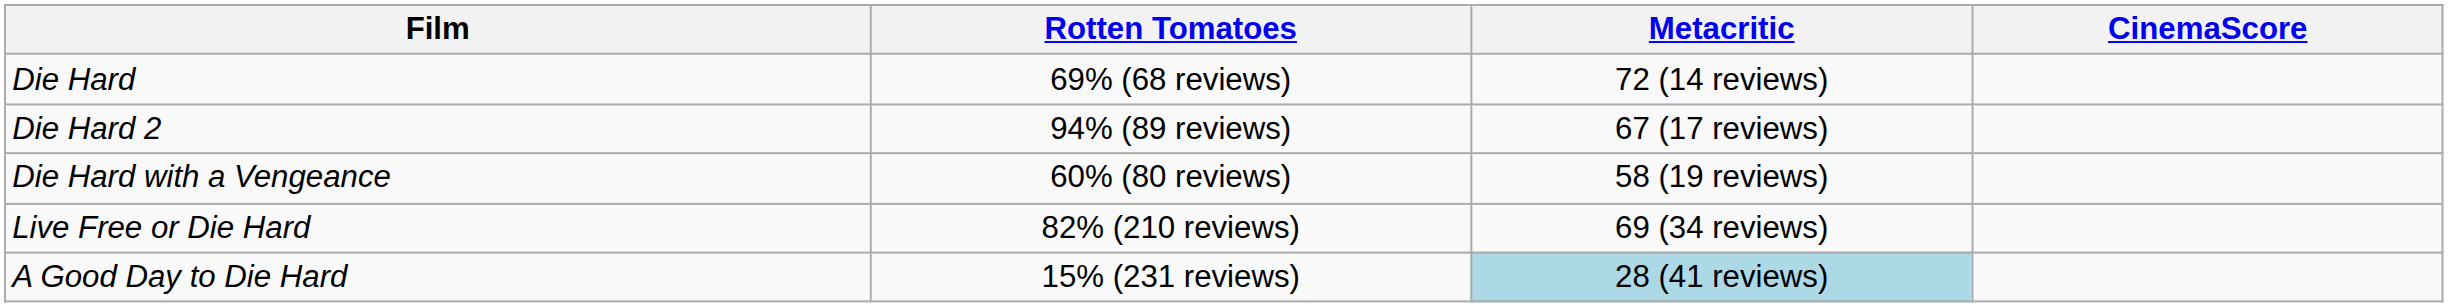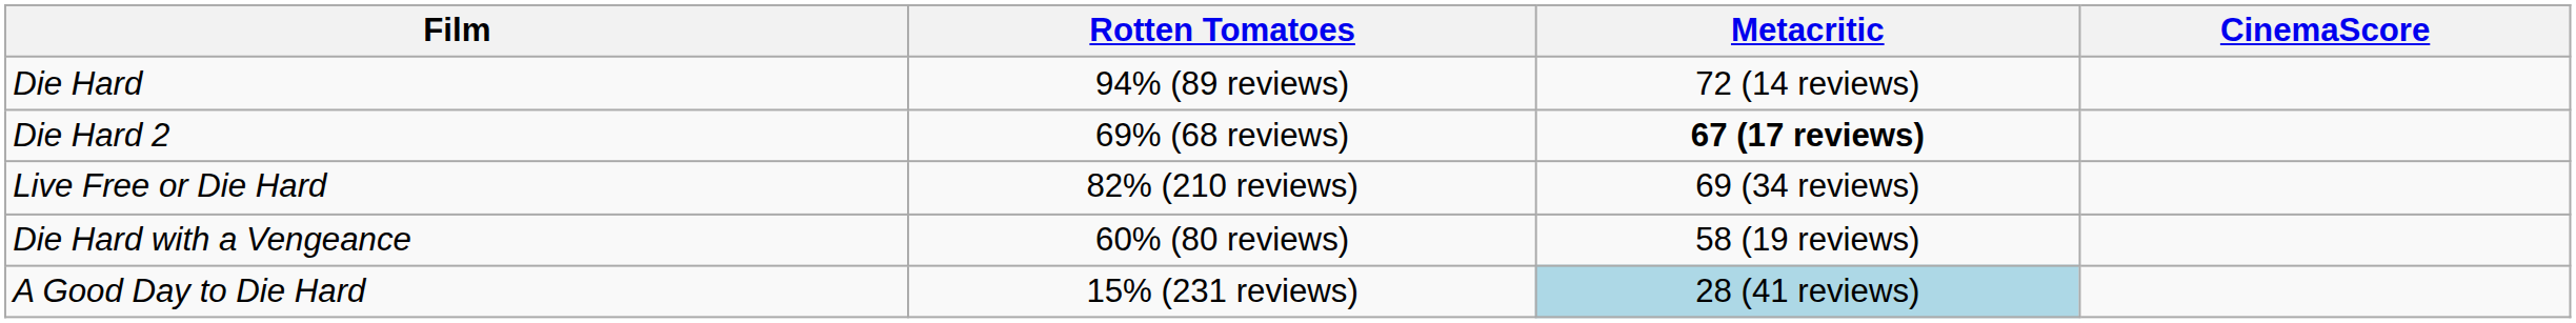Die Hard | Rotten Tomatoes: 69% (68 reviews) -> 94% (89 reviews)
Die Hard 2 | Rotten Tomatoes: 94% (89 reviews) -> 69% (68 reviews)
Die Hard 2 | Metacritic: normal -> bold
rows swapped: Die Hard with a Vengeance <-> Live Free or Die Hard
